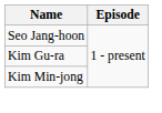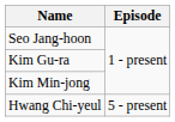+ row: Hwang Chi-yeul | 5 - present
